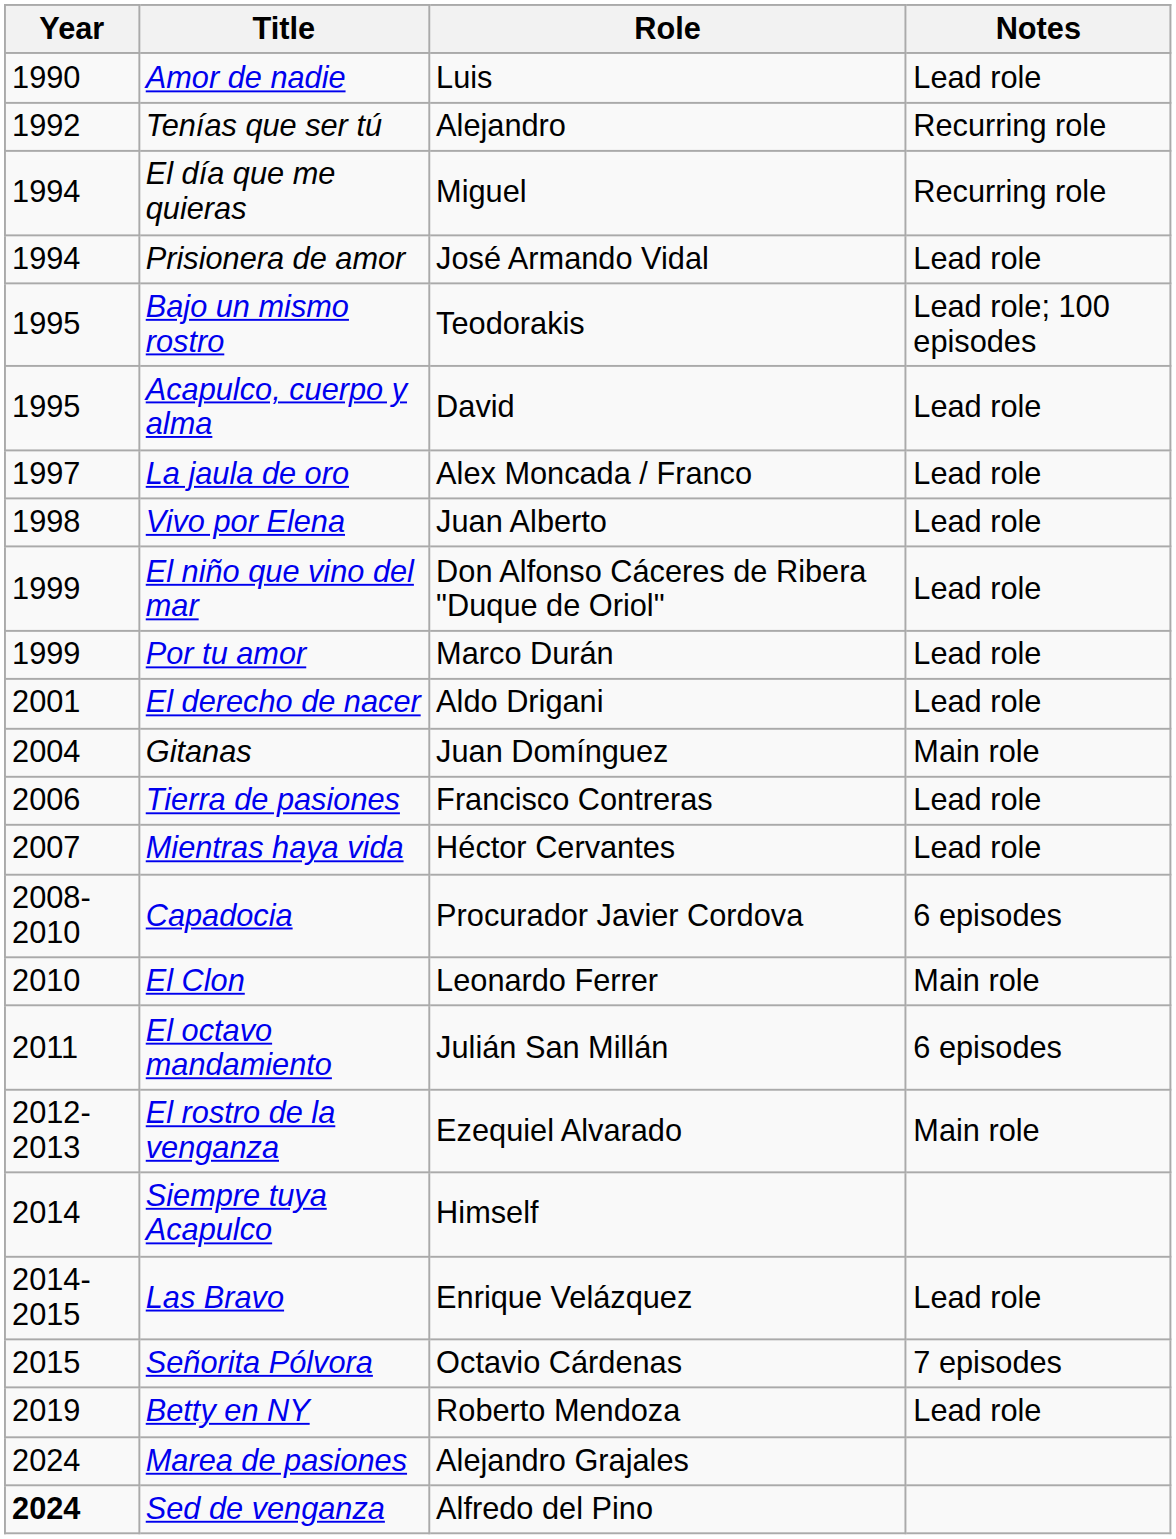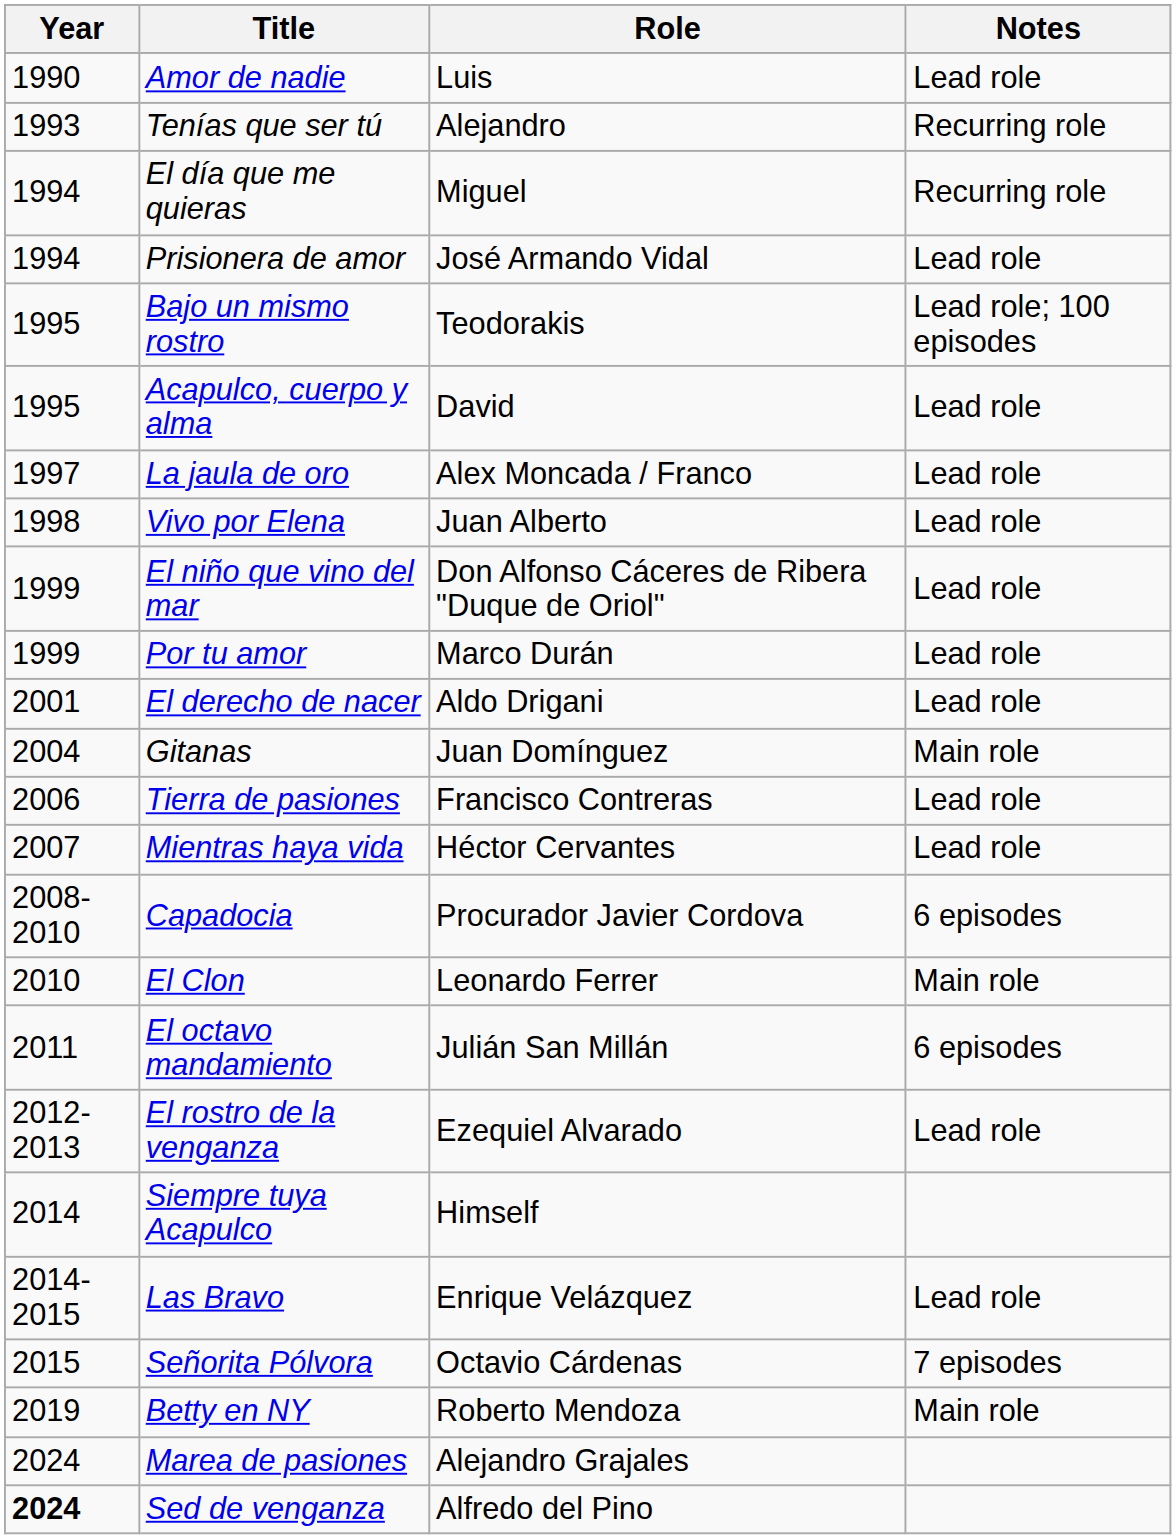Tenías que ser tú | Year: 1992 -> 1993
El rostro de la venganza | Notes: Main role -> Lead role
Betty en NY | Notes: Lead role -> Main role
